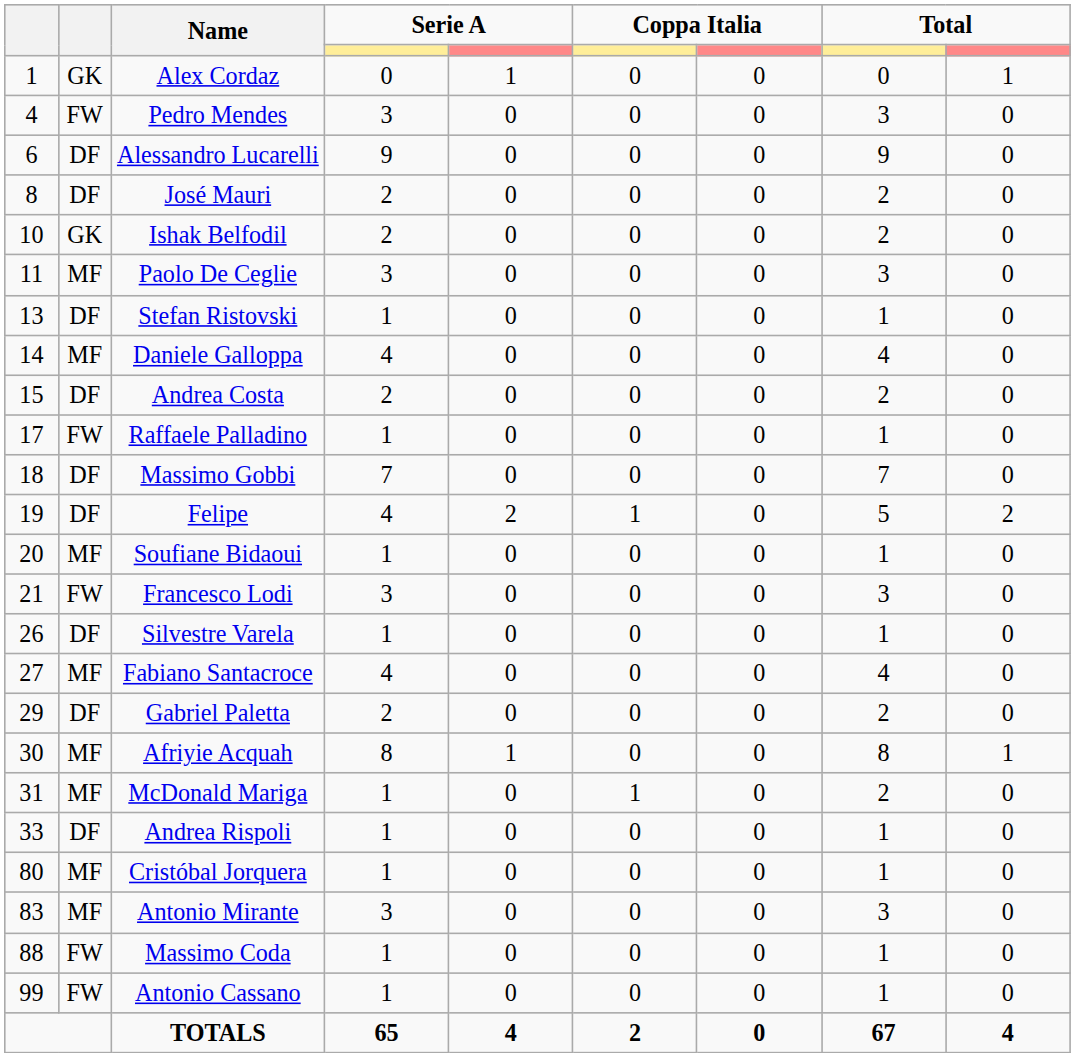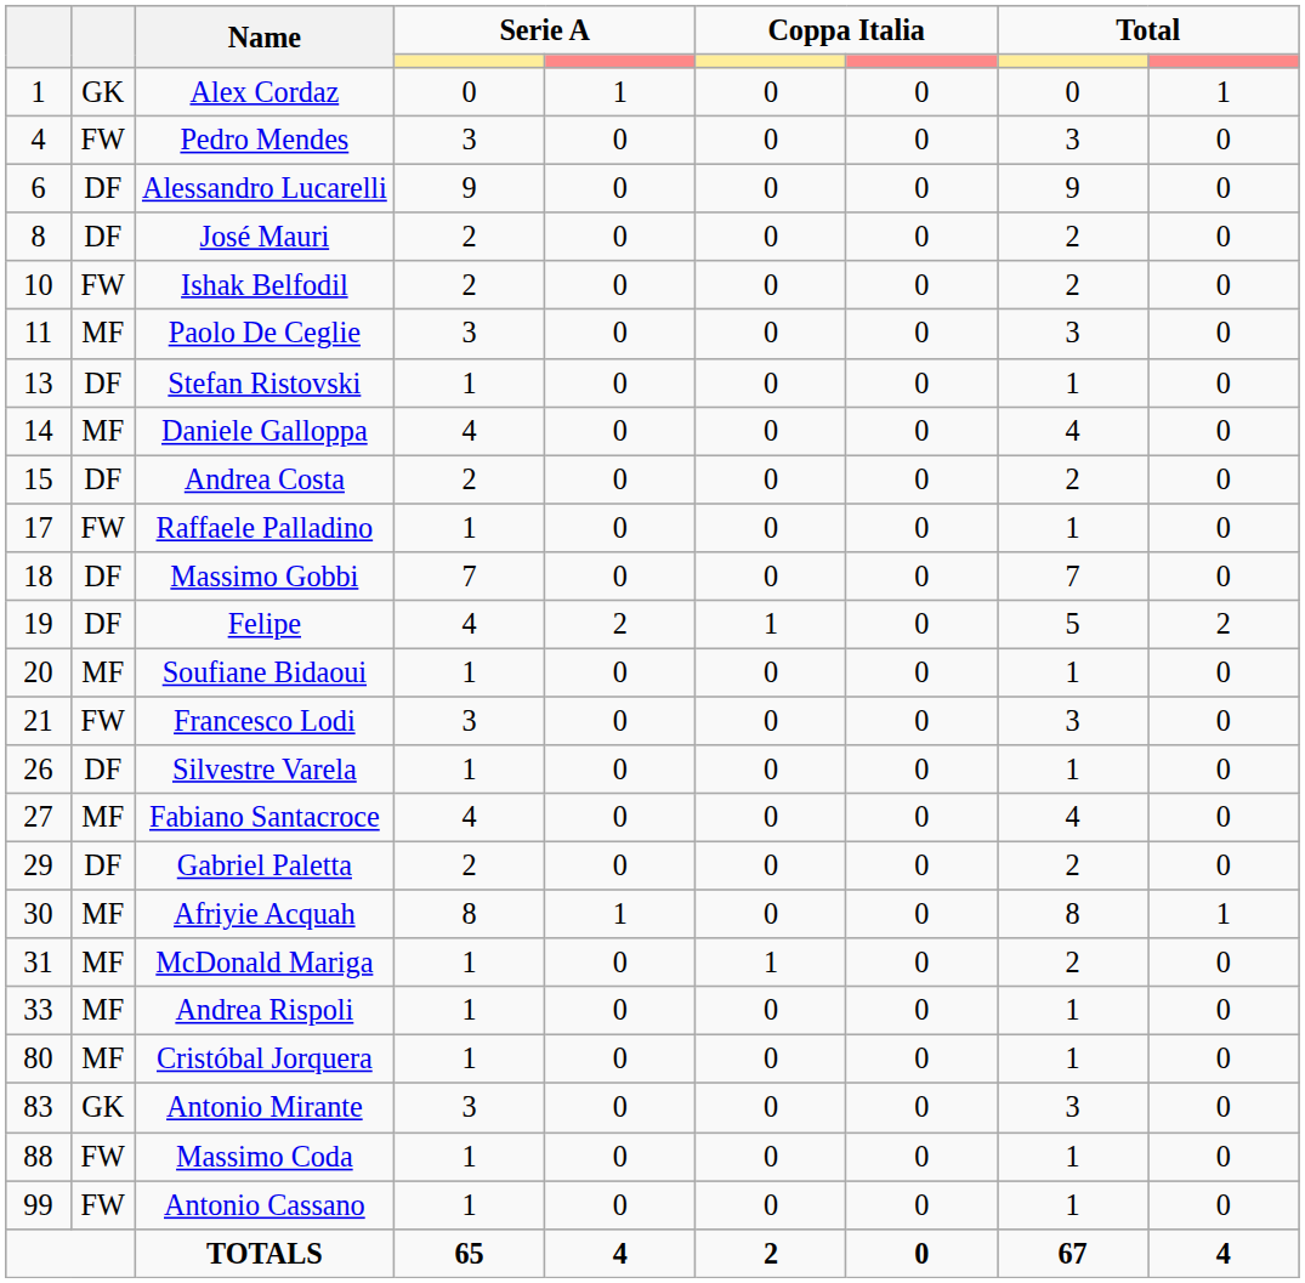Ishak Belfodil | column 2: GK -> FW
Andrea Rispoli | column 2: DF -> MF
Antonio Mirante | column 2: MF -> GK
